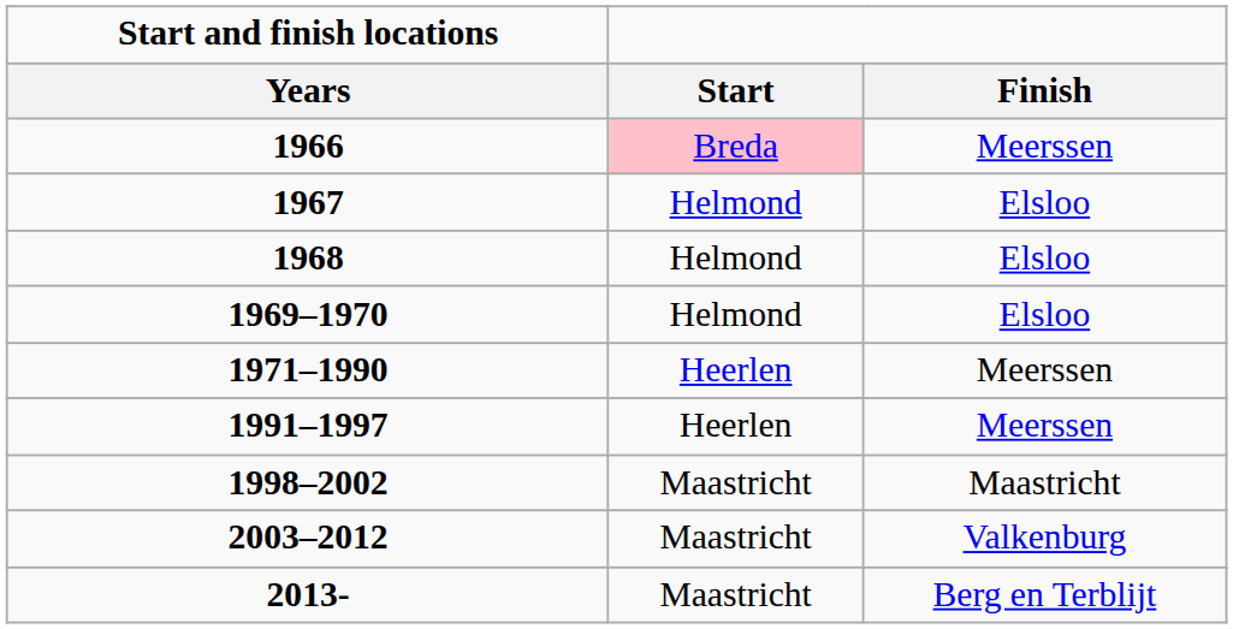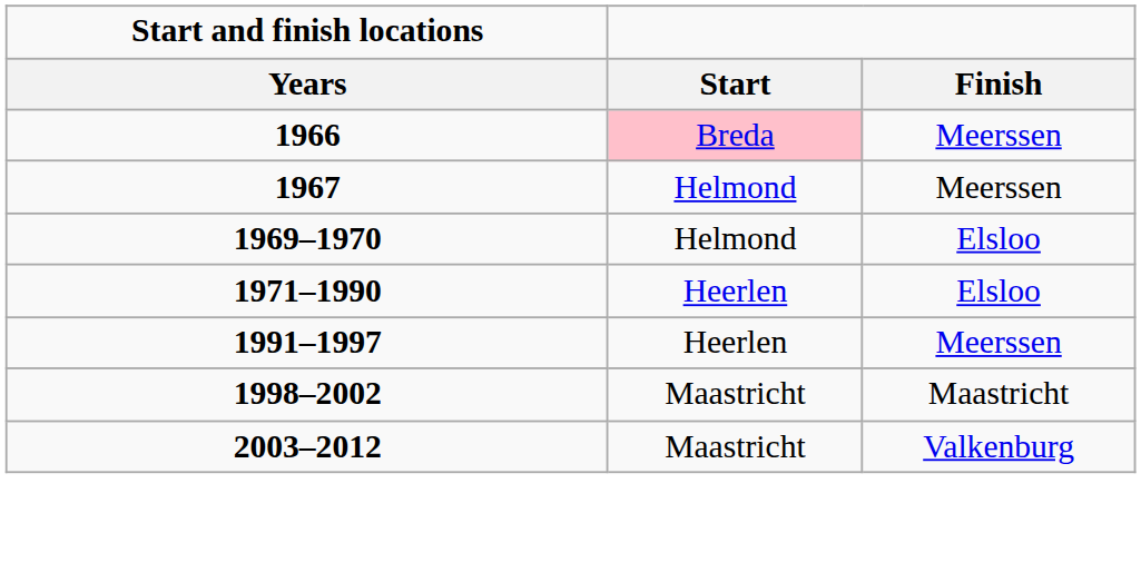1967 | Finish: Elsloo -> Meerssen
- row: 1968 | Helmond | Elsloo
1971–1990 | Finish: Meerssen -> Elsloo
- row: 2013- | Maastricht | Berg en Terblijt
